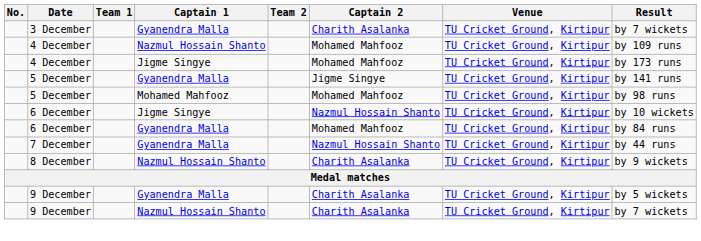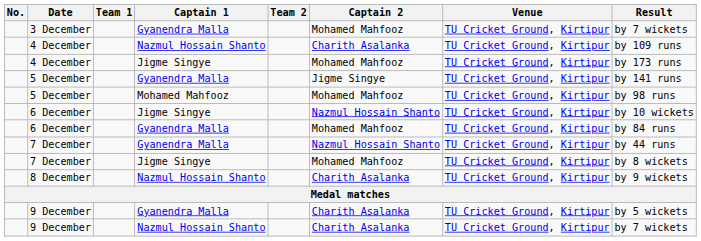3 December | Captain 2: Charith Asalanka -> Mohamed Mahfooz
4 December / Nazmul Hossain Shanto | Captain 2: Mohamed Mahfooz -> Charith Asalanka
+ row: 7 December | Jigme Singye | Mohamed Mahfooz | TU Cricket Ground, Kirtipur | by 8 wickets
